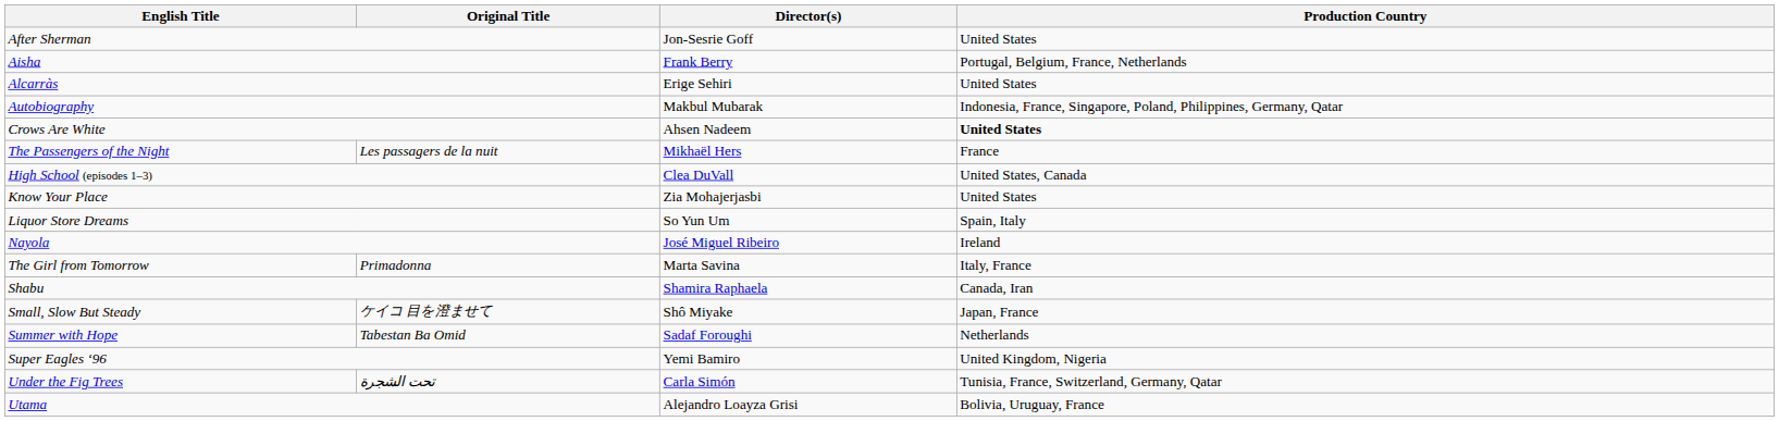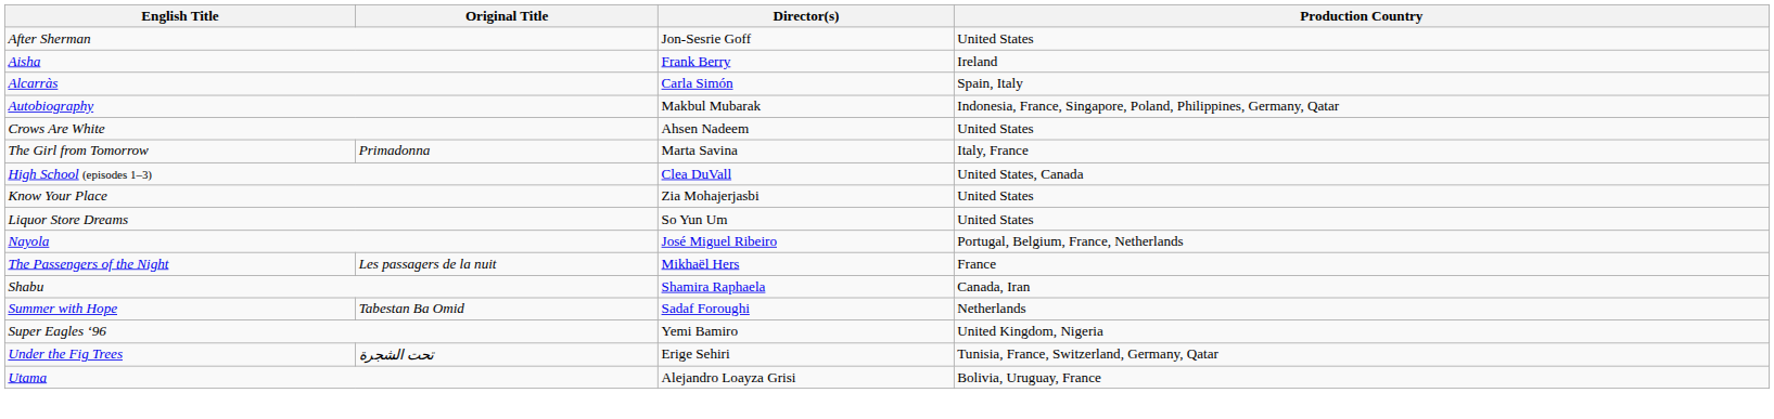Aisha | Production Country: Portugal, Belgium, France, Netherlands -> Ireland
Alcarràs | Director(s): Erige Sehiri -> Carla Simón
Alcarràs | Production Country: United States -> Spain, Italy
Crows Are White | Production Country: bold -> normal
rows swapped: The Girl from Tomorrow <-> The Passengers of the Night
Liquor Store Dreams | Production Country: Spain, Italy -> United States
Nayola | Production Country: Ireland -> Portugal, Belgium, France, Netherlands
- row: Small, Slow But Steady | ケイコ 目を澄ませて | Shô Miyake | Japan, France
Under the Fig Trees | Director(s): Carla Simón -> Erige Sehiri
